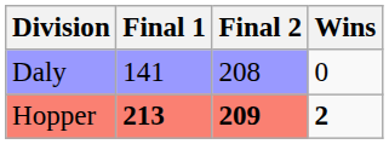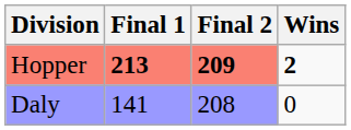rows swapped: Hopper <-> Daly
